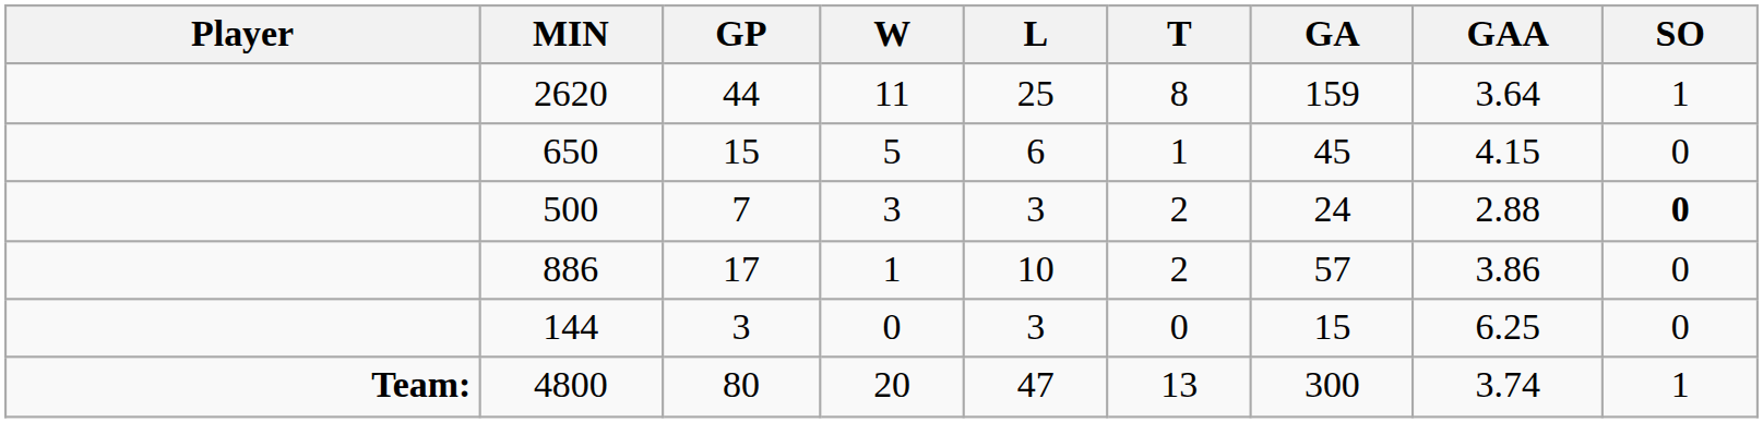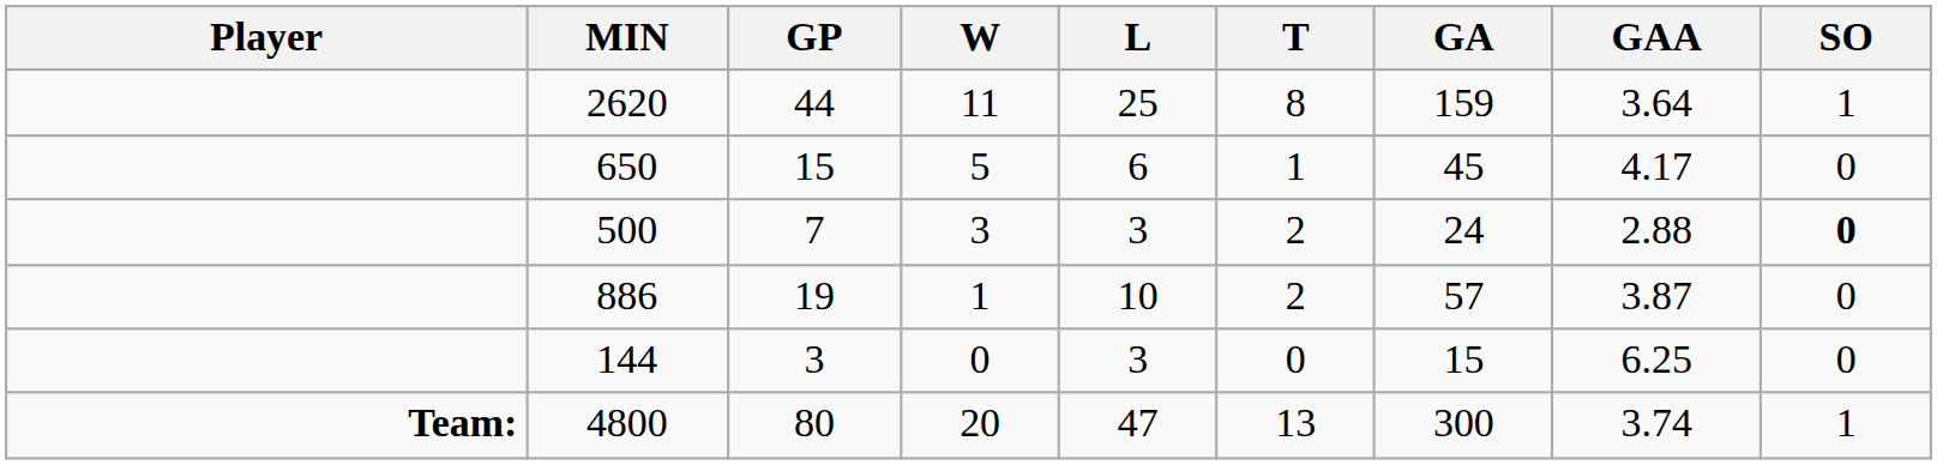650 | GAA: 4.15 -> 4.17
886 | GP: 17 -> 19
886 | GAA: 3.86 -> 3.87
